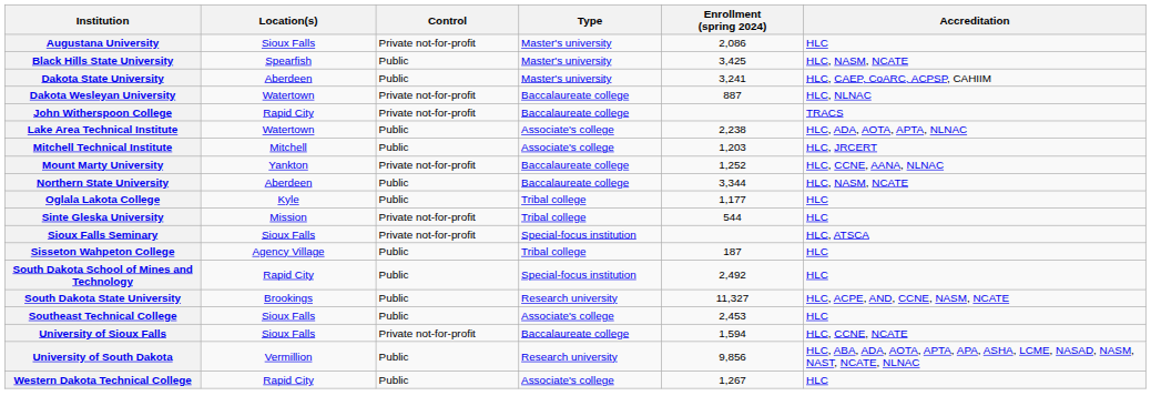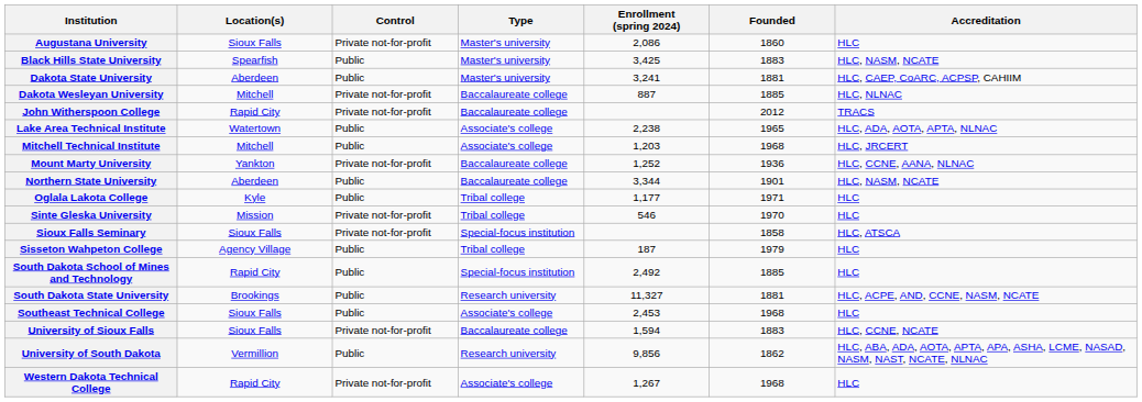+ column: Founded | 1860 | 1883 | 1881 | 1885 | 2012 | 1965 | 1968 | 1936 | 1901 | 1971 | 1970 | 1858 | 1979 | 1885 | 1881 | 1968 | 1883 | 1862 | 1968
Dakota Wesleyan University | Location(s): Watertown -> Mitchell
Sinte Gleska University | Enrollment (spring 2024): 544 -> 546
Western Dakota Technical College | Control: Public -> Private not-for-profit
